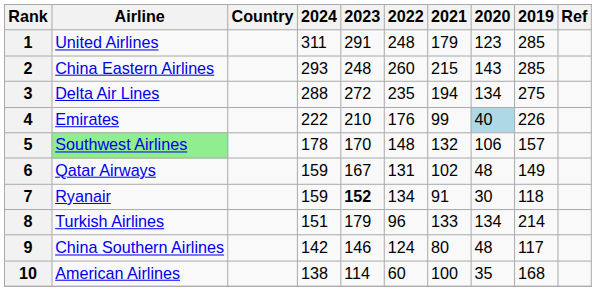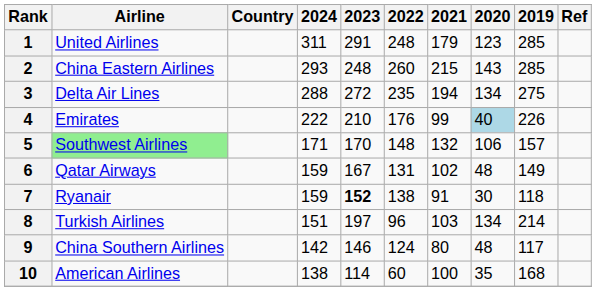5 | 2024: 178 -> 171
7 | 2022: 134 -> 138
8 | 2023: 179 -> 197
8 | 2021: 133 -> 103
